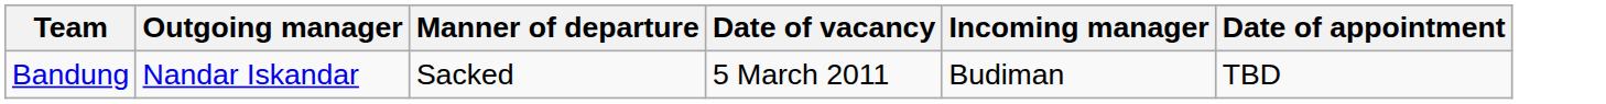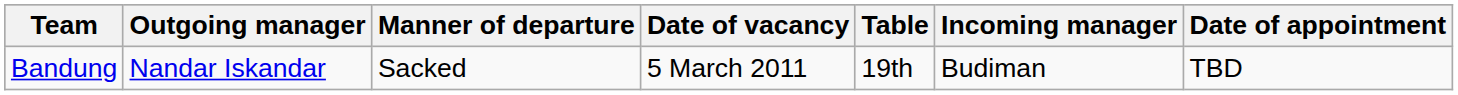+ column: Table | 19th
